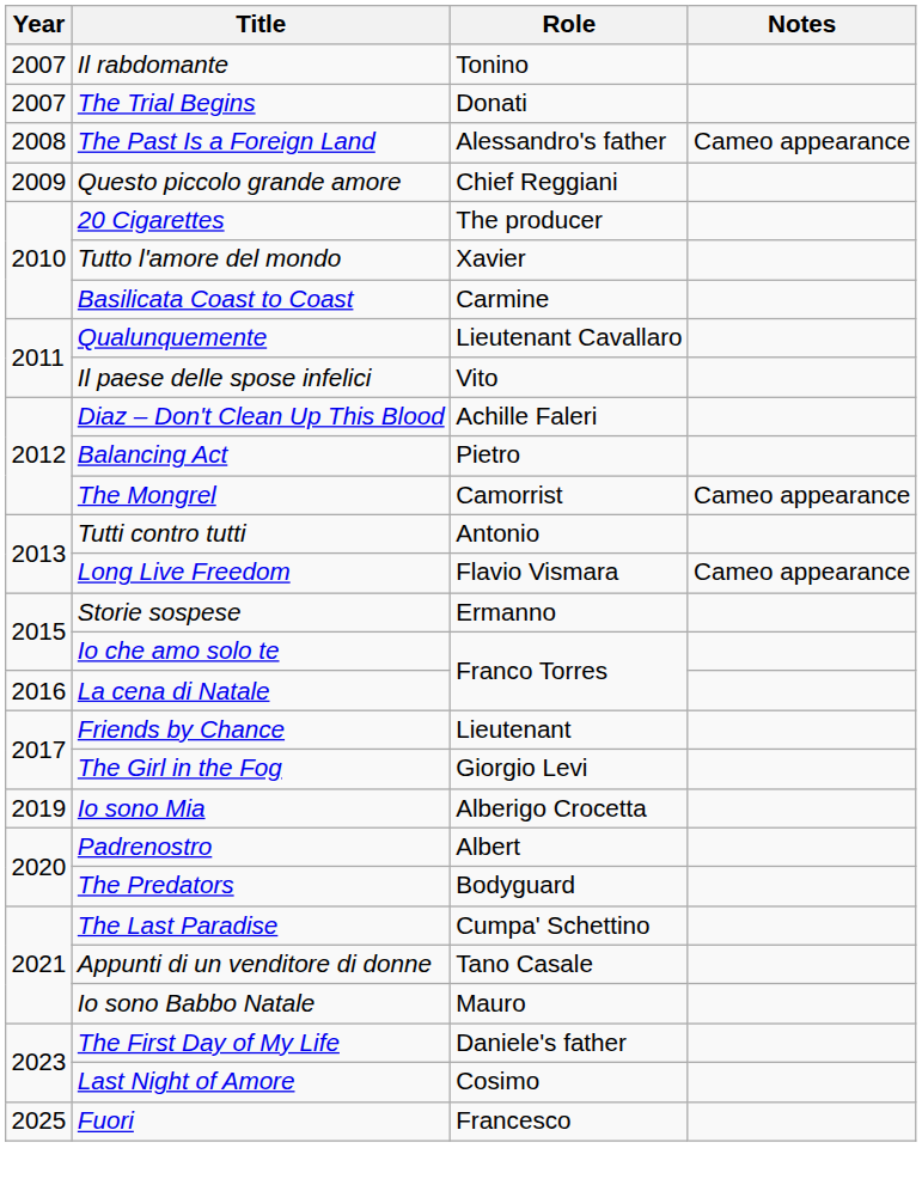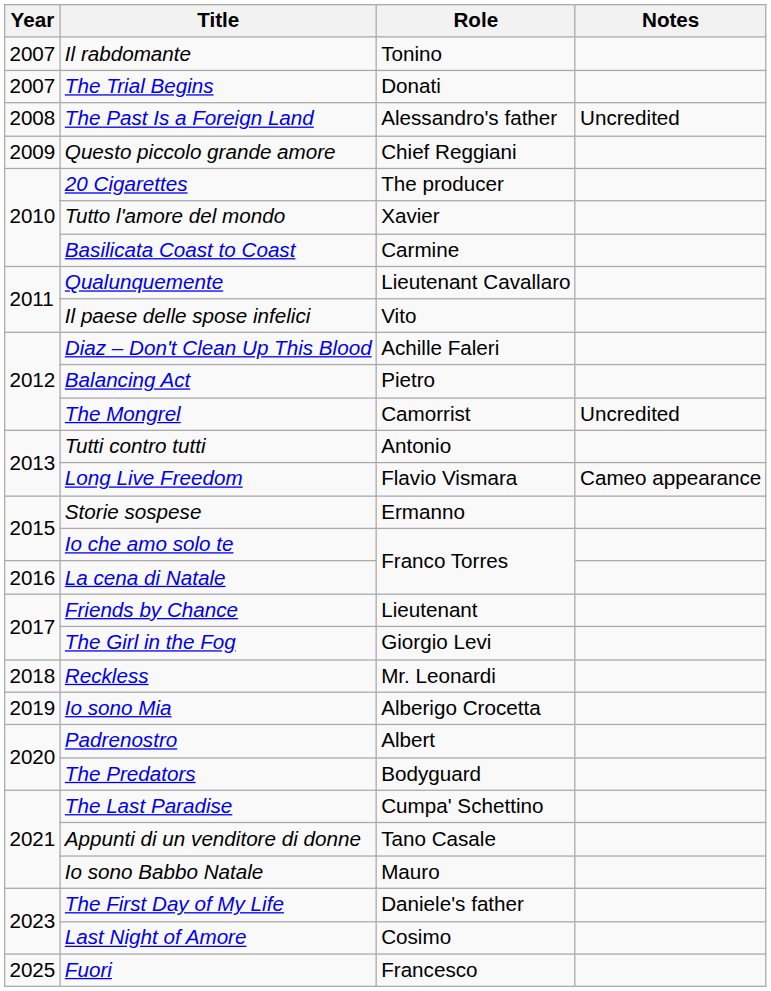The Past Is a Foreign Land | Notes: Cameo appearance -> Uncredited
The Mongrel | Notes: Cameo appearance -> Uncredited
+ row: 2018 | Reckless | Mr. Leonardi
